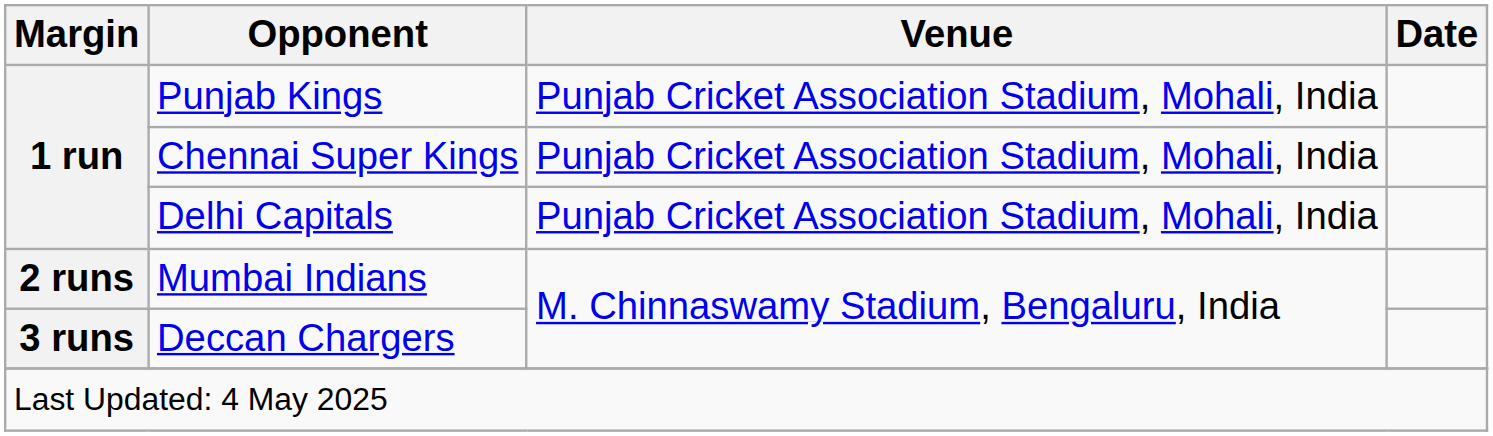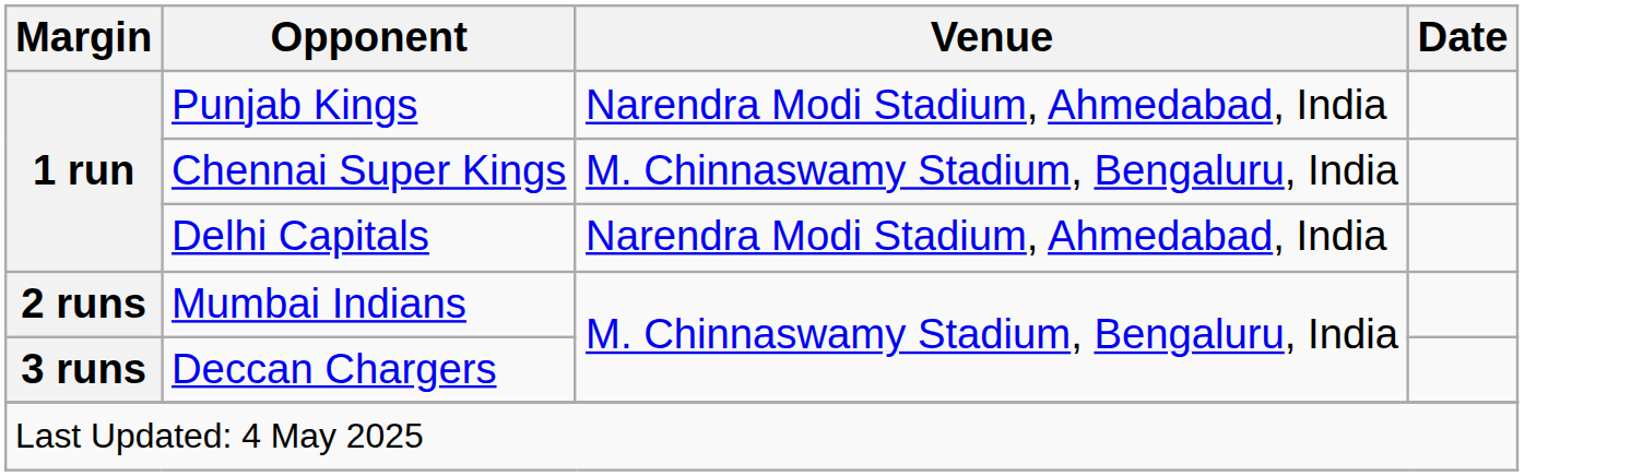Punjab Kings | Venue: Punjab Cricket Association Stadium, Mohali, India -> Narendra Modi Stadium, Ahmedabad, India
Chennai Super Kings | Venue: Punjab Cricket Association Stadium, Mohali, India -> M. Chinnaswamy Stadium, Bengaluru, India
Delhi Capitals | Venue: Punjab Cricket Association Stadium, Mohali, India -> Narendra Modi Stadium, Ahmedabad, India
